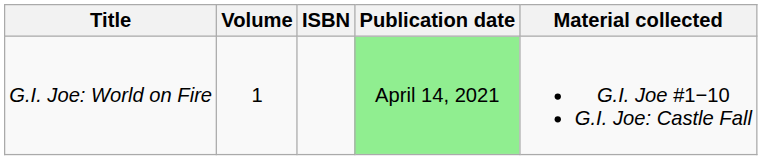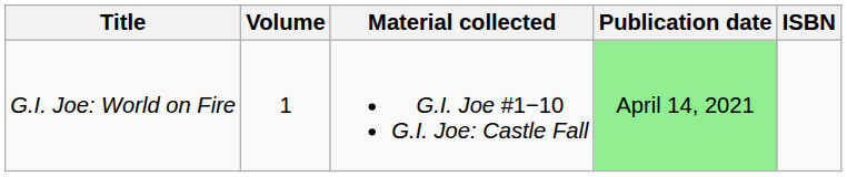columns swapped: Material collected <-> ISBN
